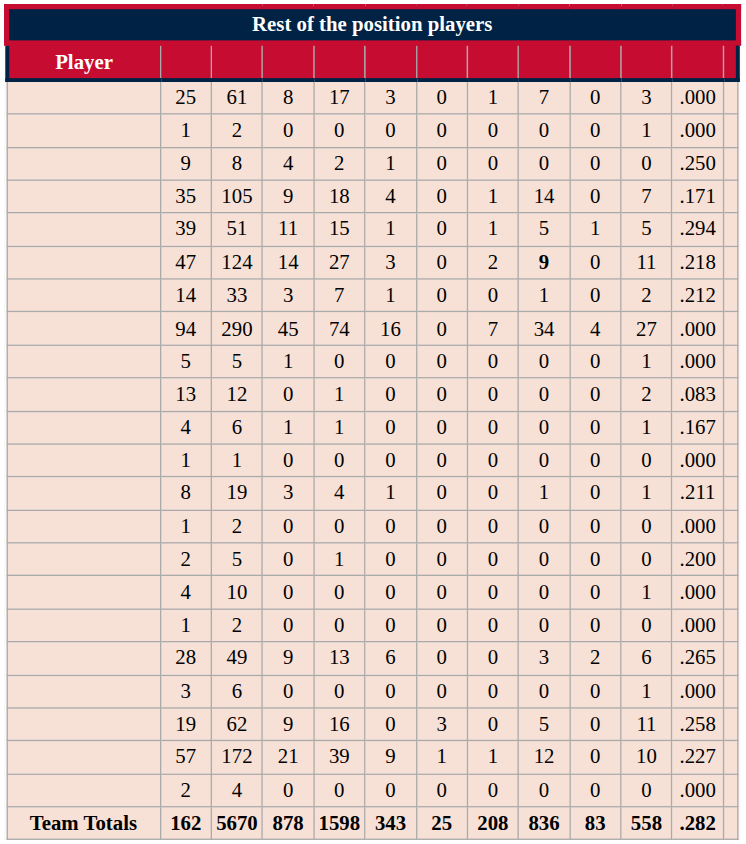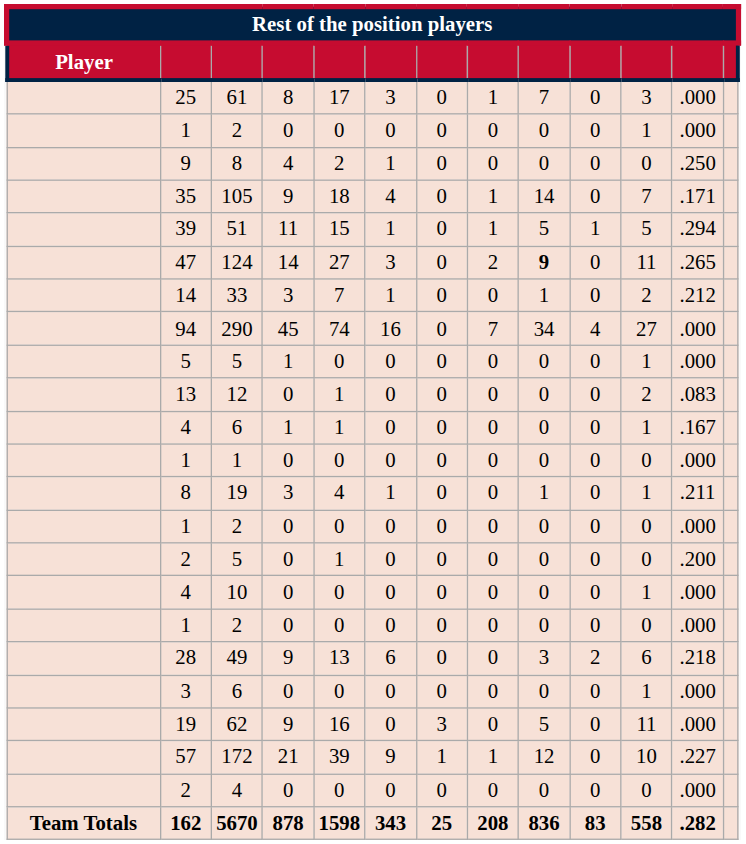124 | column 12: .218 -> .265
49 | column 12: .265 -> .218
62 | column 12: .258 -> .000
